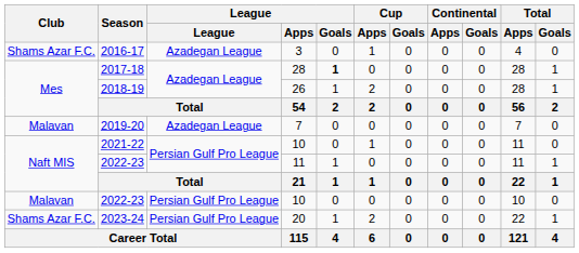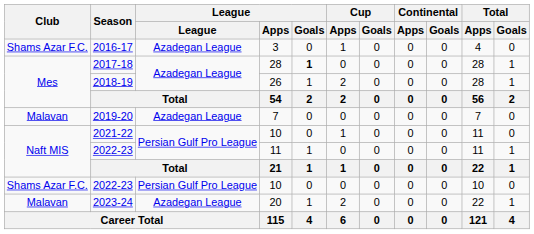2022-23 / 10 | Club: Malavan -> Shams Azar F.C.
2023-24 | Club: Shams Azar F.C. -> Malavan
2023-24 | League: Persian Gulf Pro League -> Azadegan League
